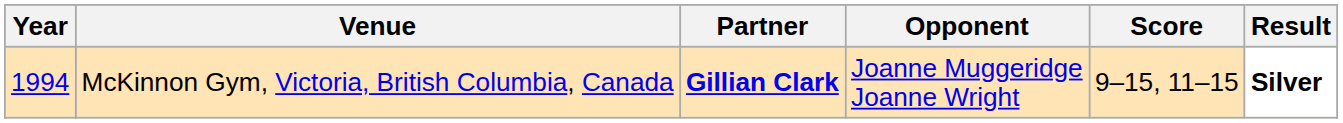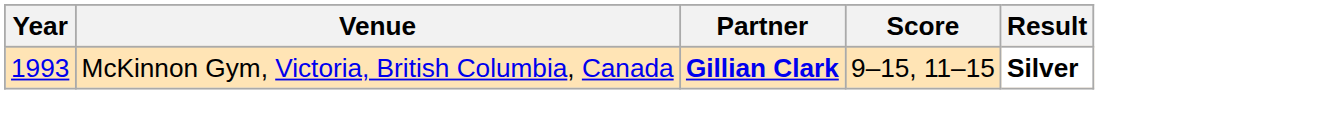- column: Opponent | Joanne Muggeridge Joanne Wright
McKinnon Gym, Victoria, British Columbia, Canada | Year: 1994 -> 1993
